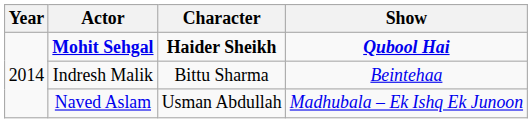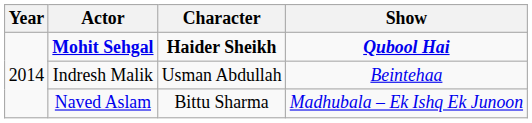Indresh Malik | Character: Bittu Sharma -> Usman Abdullah
Naved Aslam | Character: Usman Abdullah -> Bittu Sharma
